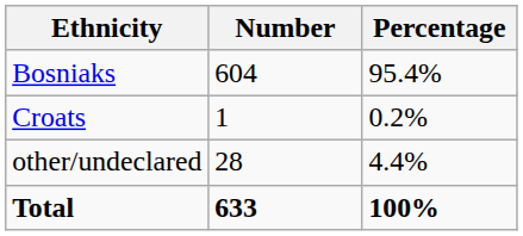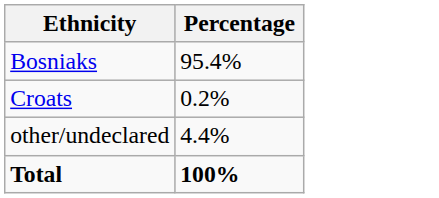- column: Number | 604 | 1 | 28 | 633
